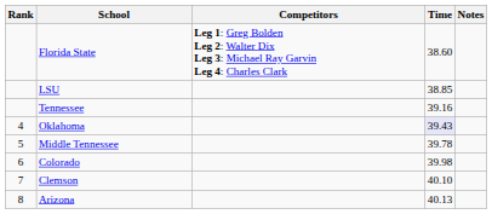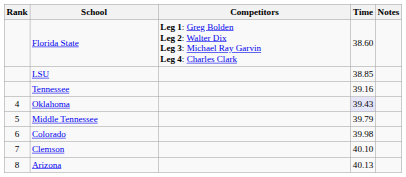Middle Tennessee | Time: 39.78 -> 39.79
